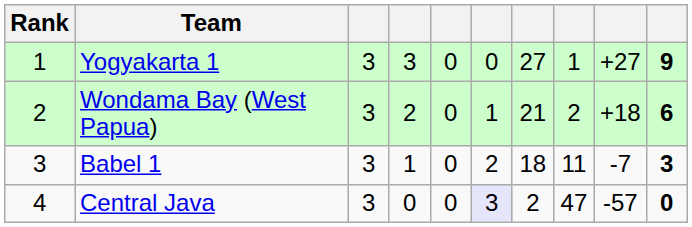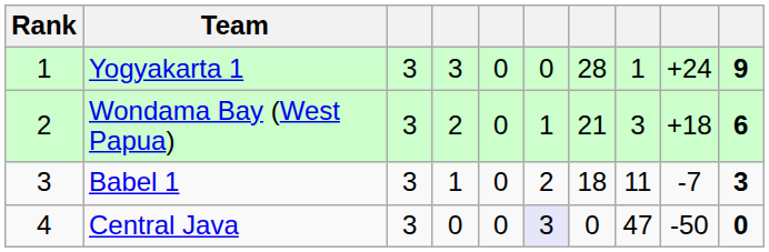Yogyakarta 1 | column 7: 27 -> 28
Yogyakarta 1 | column 9: +27 -> +24
Wondama Bay (West Papua) | column 8: 2 -> 3
Central Java | column 7: 2 -> 0
Central Java | column 9: -57 -> -50
